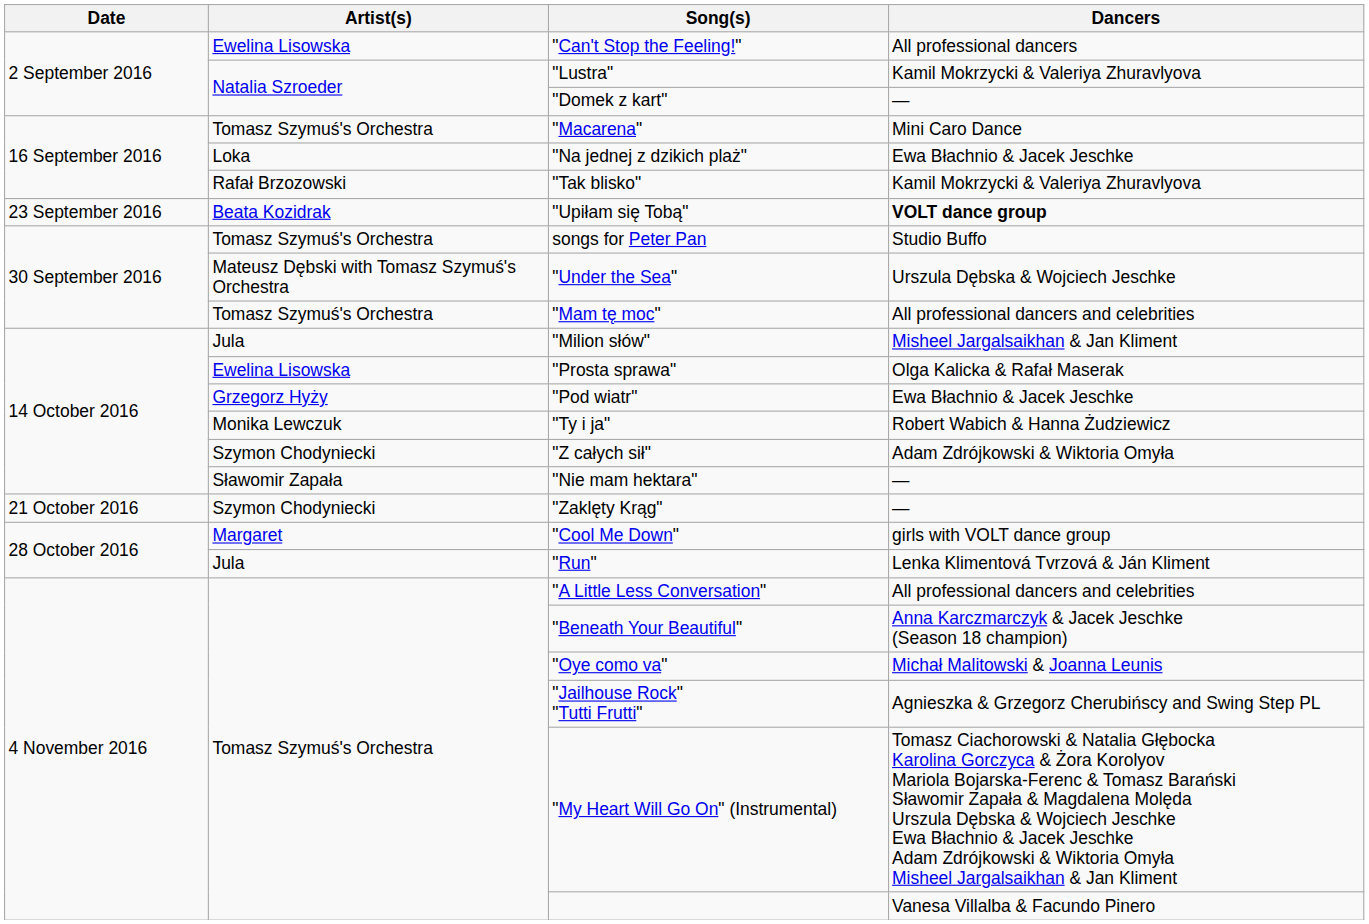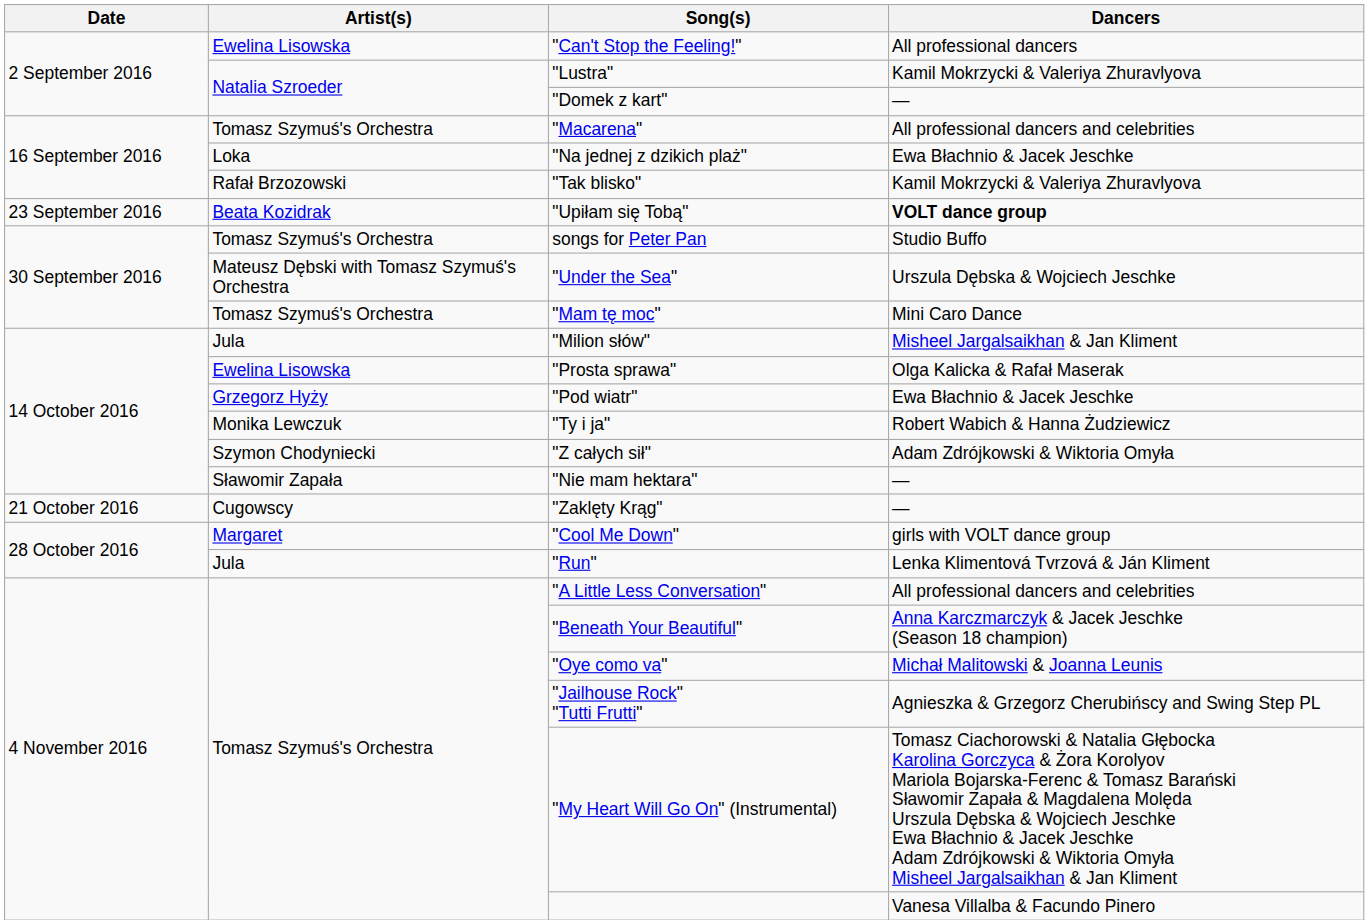"Macarena" | Dancers: Mini Caro Dance -> All professional dancers and celebrities
"Mam tę moc" | Dancers: All professional dancers and celebrities -> Mini Caro Dance
"Zaklęty Krąg" | Artist(s): Szymon Chodyniecki -> Cugowscy
